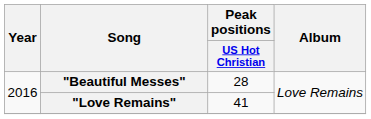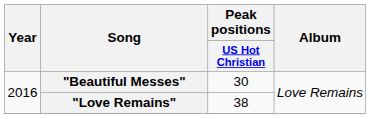"Beautiful Messes" | Peak positions / US Hot Christian: 28 -> 30
"Love Remains" | Peak positions / US Hot Christian: 41 -> 38
